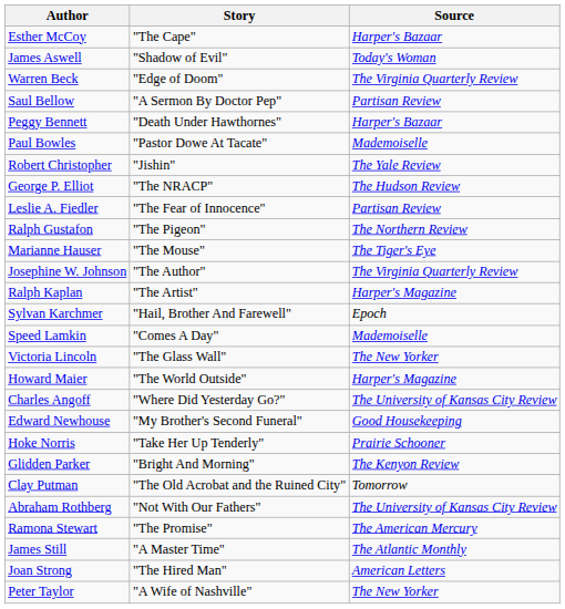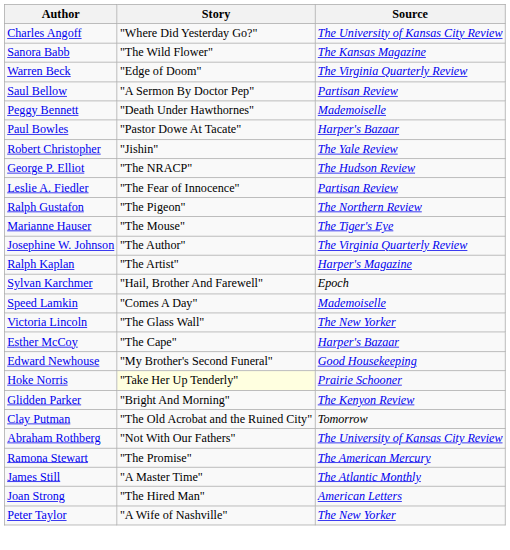rows swapped: Charles Angoff <-> Esther McCoy
- row: James Aswell | "Shadow of Evil" | Today's Woman
+ row: Sanora Babb | "The Wild Flower" | The Kansas Magazine
Peggy Bennett | Source: Harper's Bazaar -> Mademoiselle
Paul Bowles | Source: Mademoiselle -> Harper's Bazaar
- row: Howard Maier | "The World Outside" | Harper's Magazine
Hoke Norris | Story: no background -> lightyellow background
